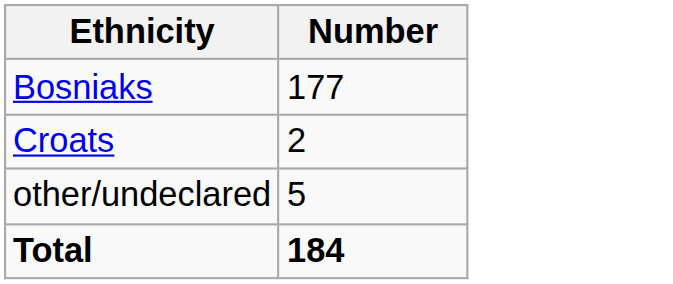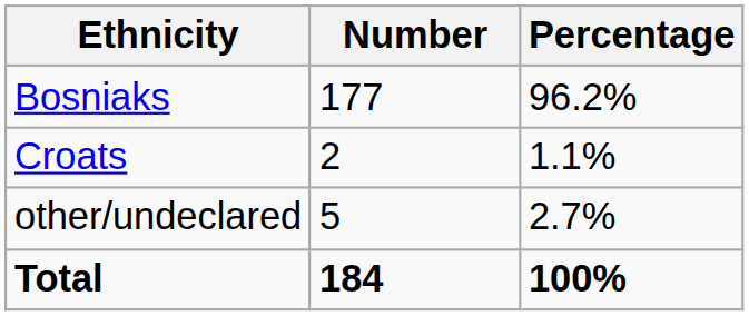+ column: Percentage | 96.2% | 1.1% | 2.7% | 100%
